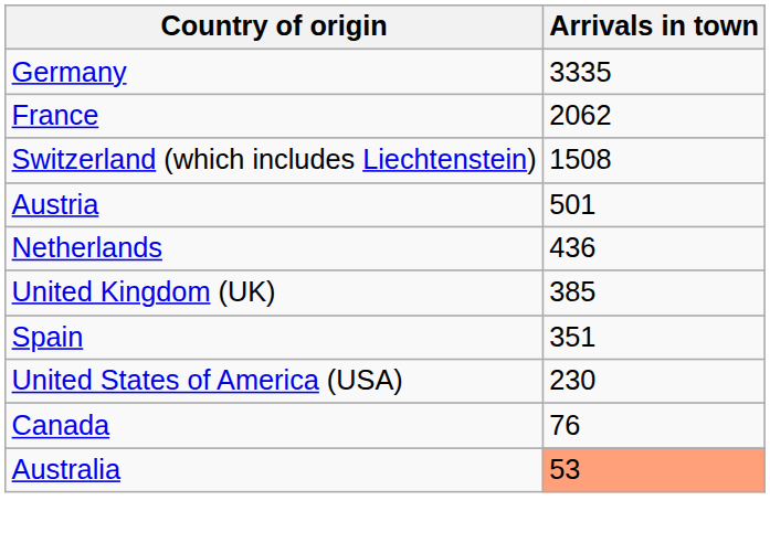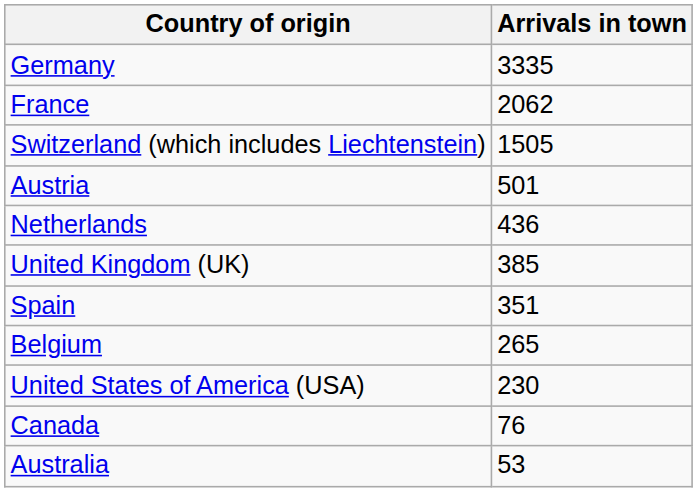Switzerland (which includes Liechtenstein) | Arrivals in town: 1508 -> 1505
+ row: Belgium | 265
Australia | Arrivals in town: lightsalmon background -> no background
